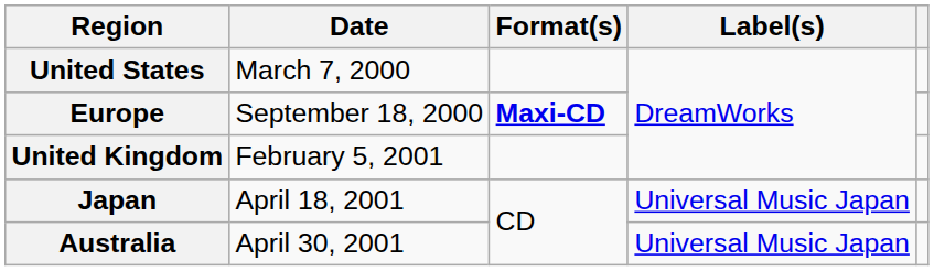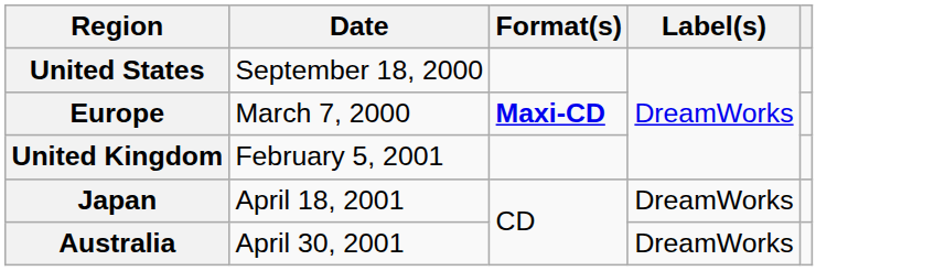United States | Date: March 7, 2000 -> September 18, 2000
Europe | Date: September 18, 2000 -> March 7, 2000
Japan | Label(s): Universal Music Japan -> DreamWorks
Australia | Label(s): Universal Music Japan -> DreamWorks
